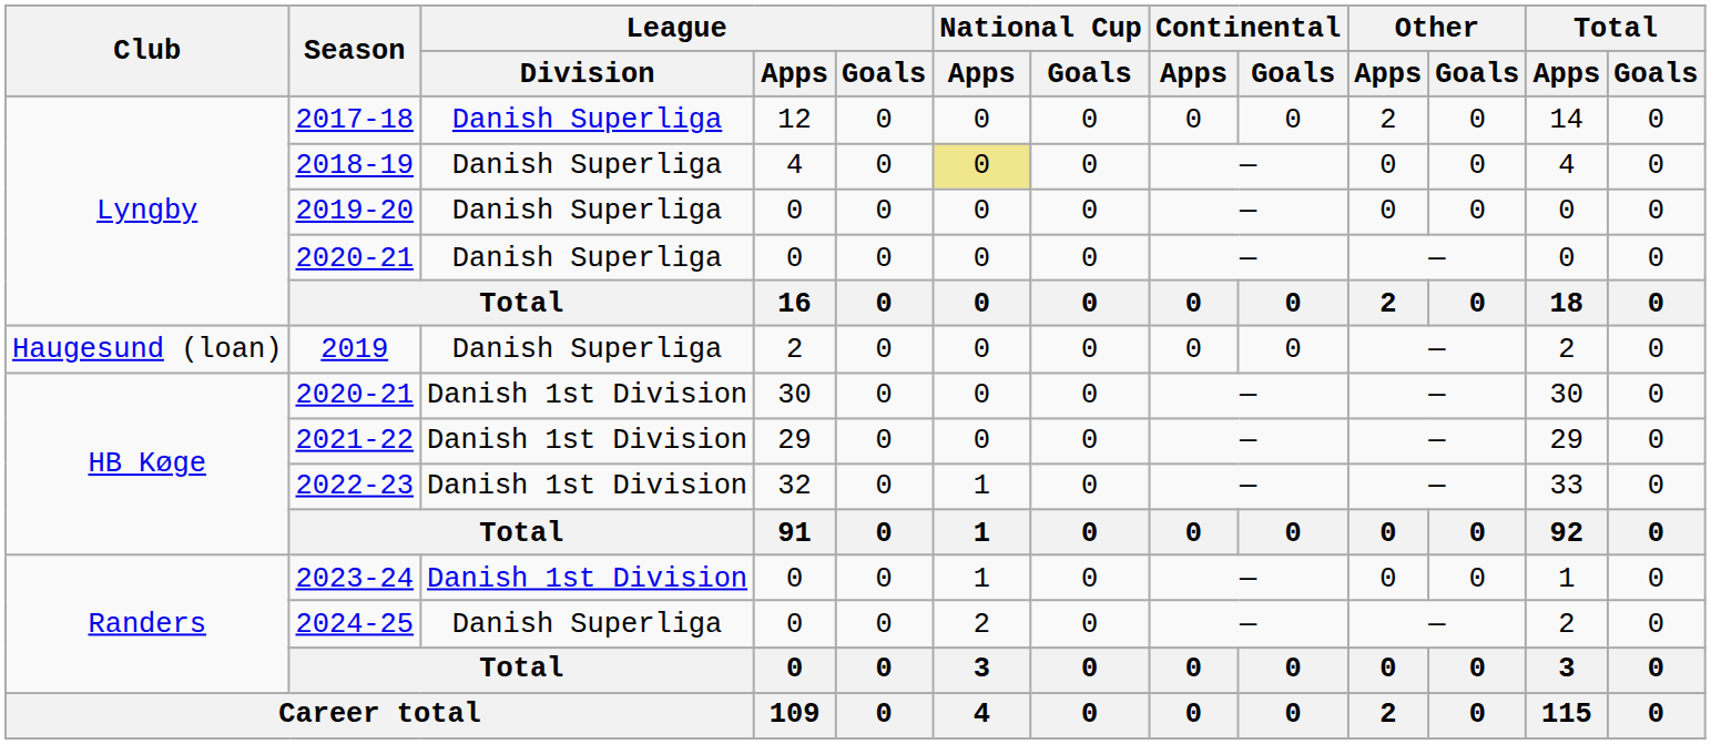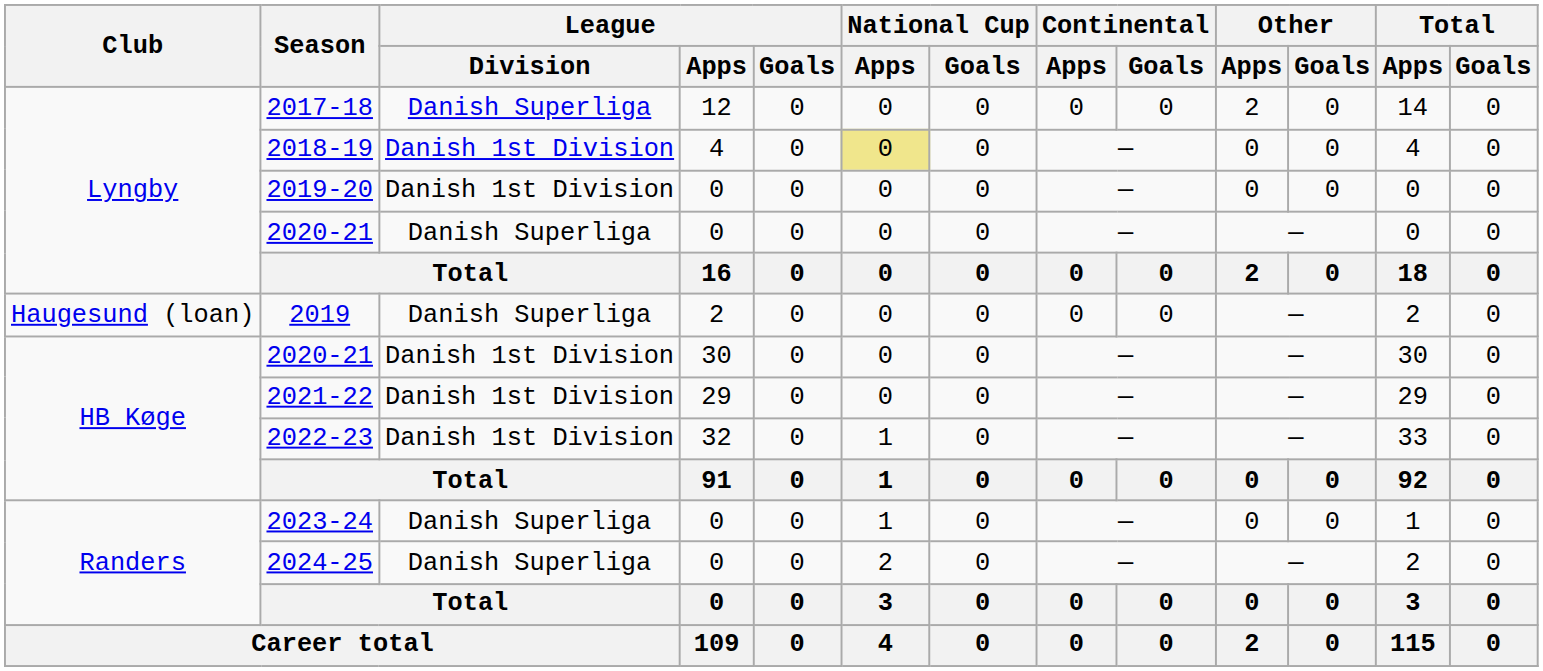2018-19 | League / Division: Danish Superliga -> Danish 1st Division
2019-20 | League / Division: Danish Superliga -> Danish 1st Division
2023-24 | League / Division: Danish 1st Division -> Danish Superliga
